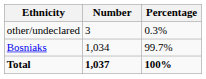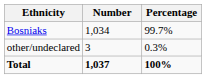rows swapped: Bosniaks <-> other/undeclared
